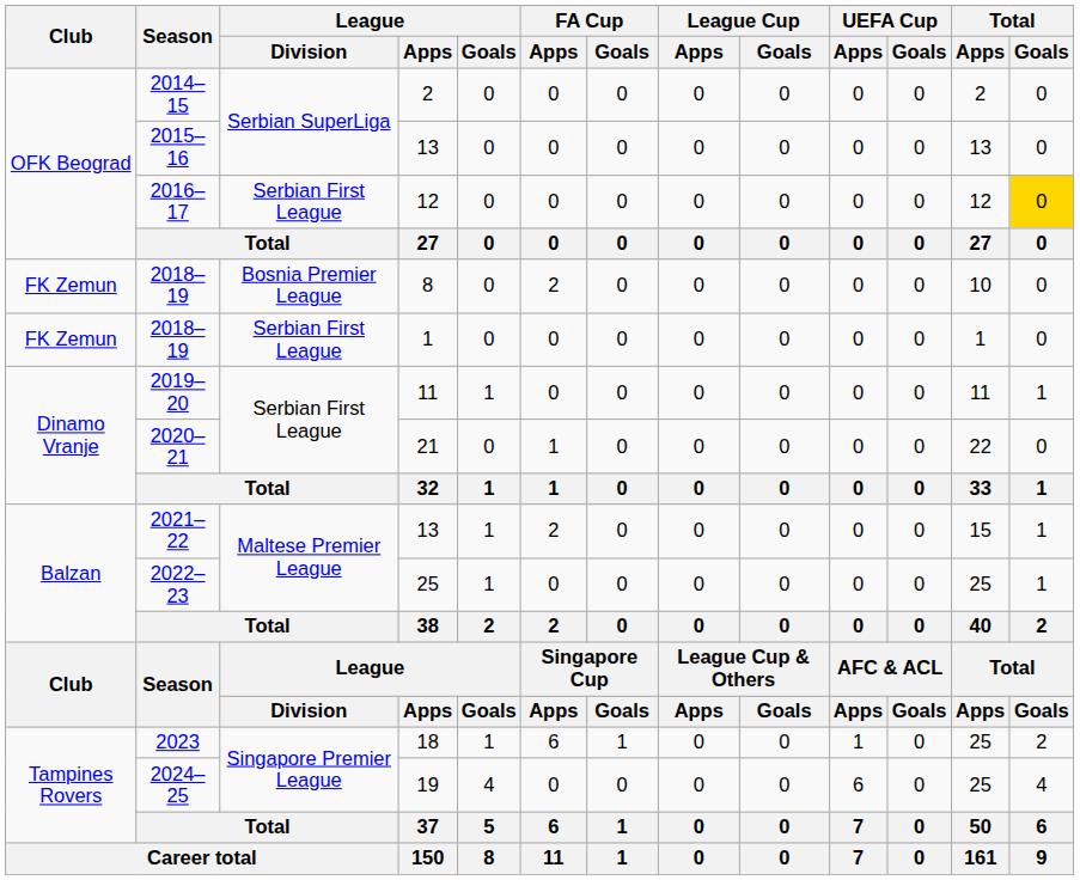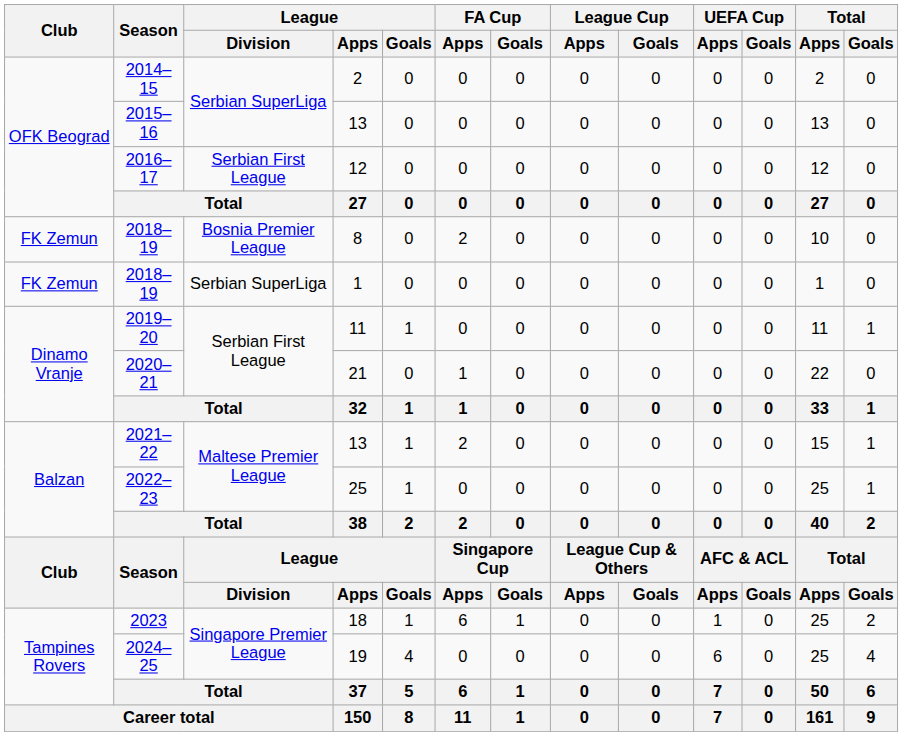2016–17 | Total / Goals: gold background -> no background
2018–19 / 1 | League / Division: Serbian First League -> Serbian SuperLiga
